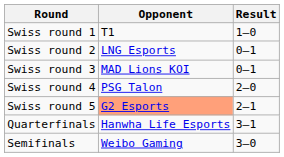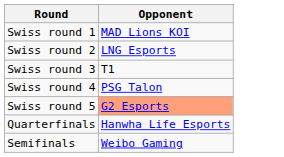- column: Result | 1–0 | 0–1 | 0–1 | 2–0 | 2–1 | 3–1 | 3–0
Swiss round 1 | Opponent: T1 -> MAD Lions KOI
Swiss round 3 | Opponent: MAD Lions KOI -> T1
